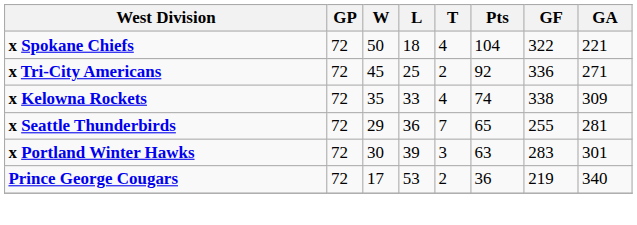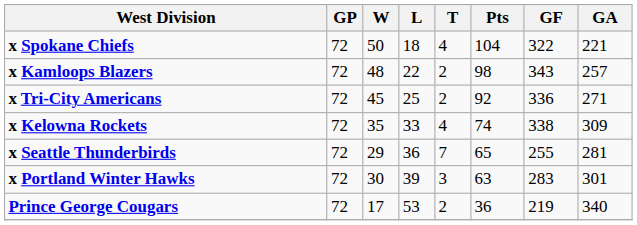+ row: x Kamloops Blazers | 72 | 48 | 22 | 2 | 98 | 343 | 257
